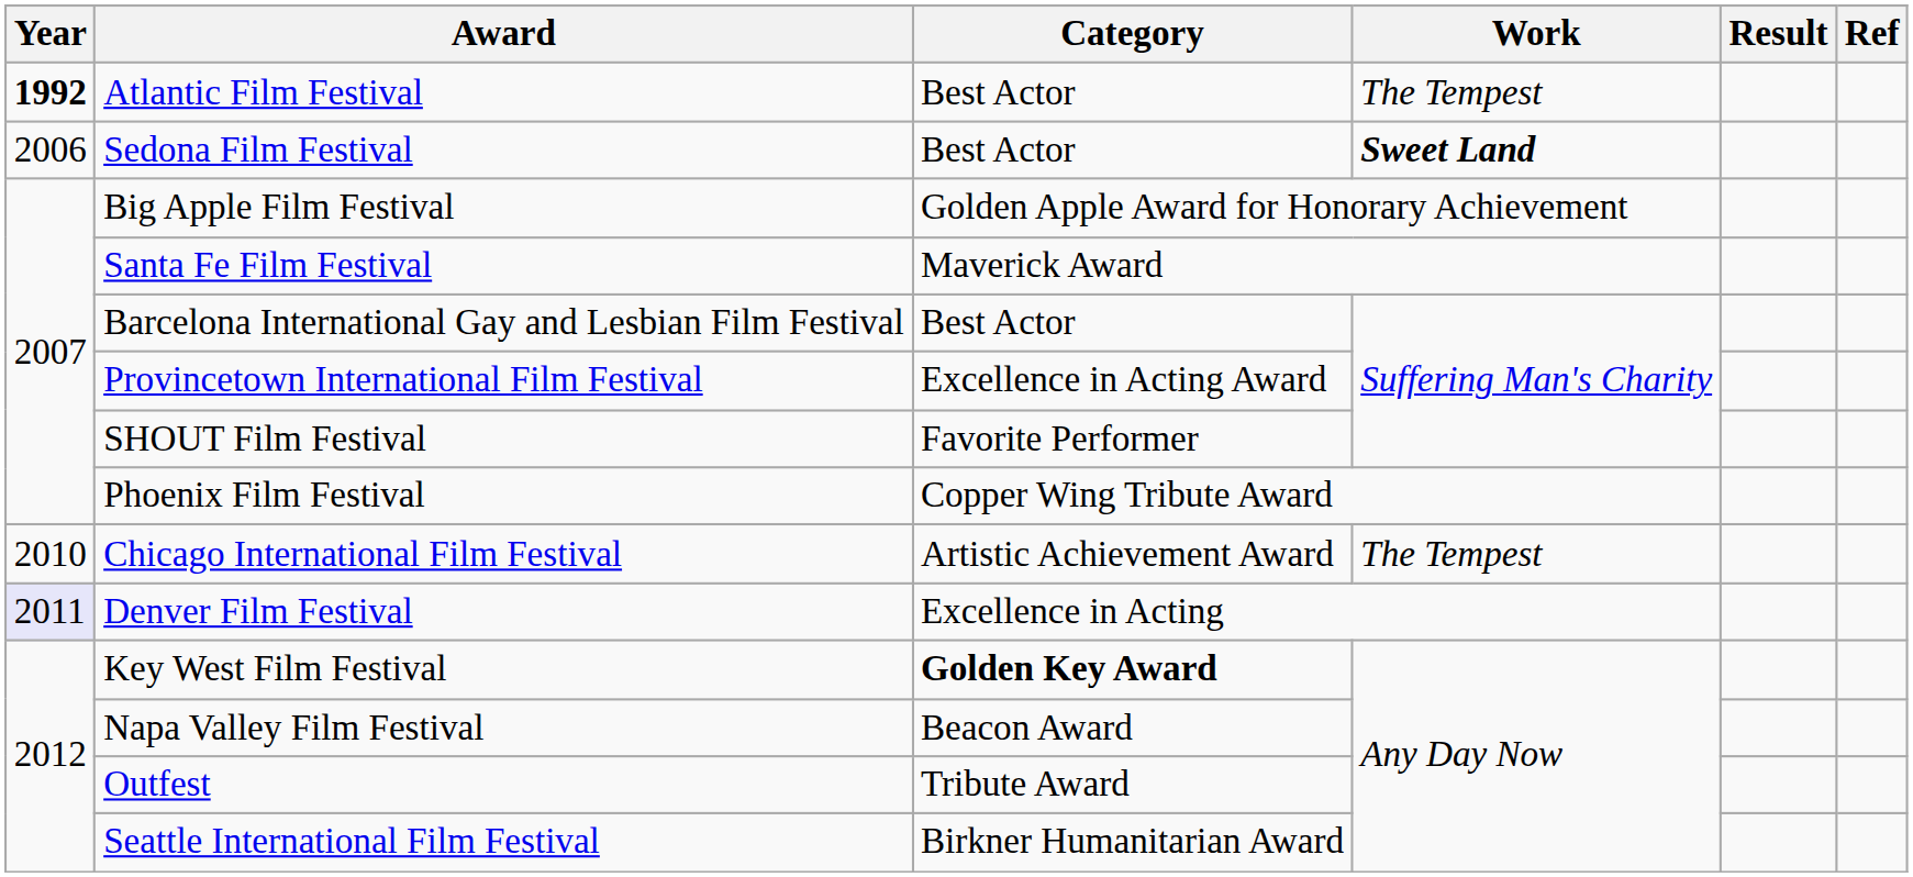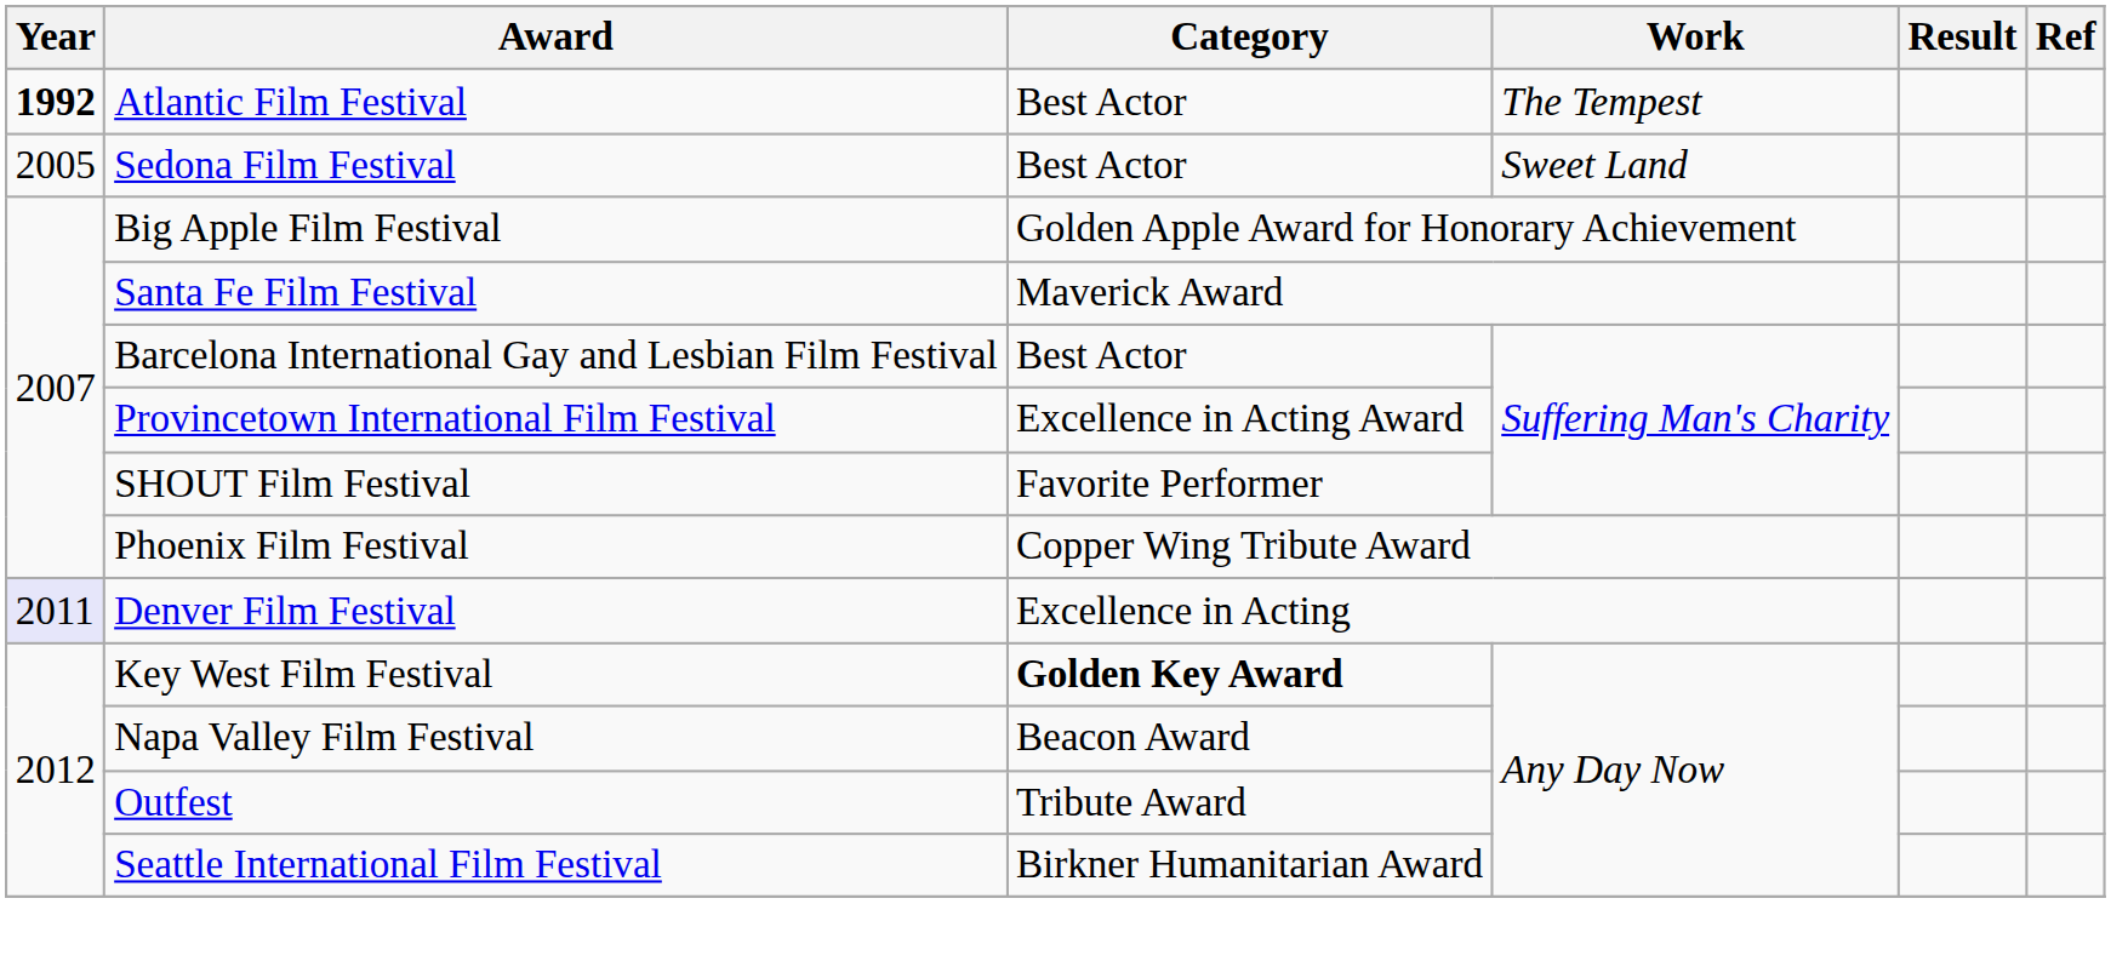Sedona Film Festival | Year: 2006 -> 2005
Sedona Film Festival | Work: bold -> normal
- row: 2010 | Chicago International Film Festival | Artistic Achievement Award | The Tempest
